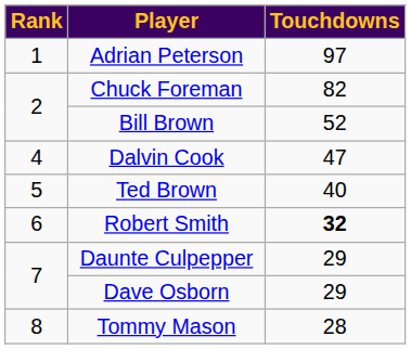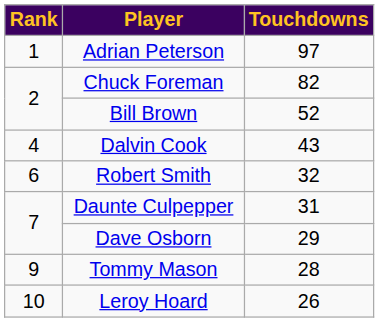Dalvin Cook | Touchdowns: 47 -> 43
- row: 5 | Ted Brown | 40
Robert Smith | Touchdowns: bold -> normal
Daunte Culpepper | Touchdowns: 29 -> 31
Tommy Mason | Rank: 8 -> 9
+ row: 10 | Leroy Hoard | 26
